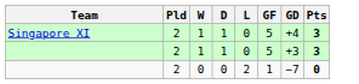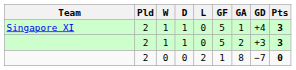+ column: GA | 1 | 2 | 8
